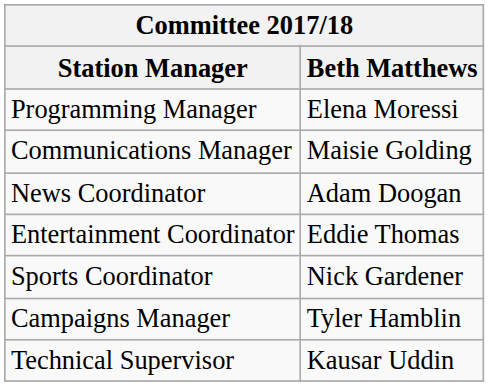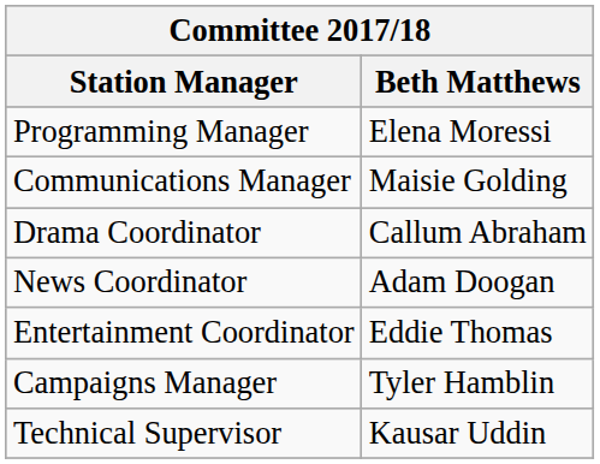+ row: Drama Coordinator | Callum Abraham
- row: Sports Coordinator | Nick Gardener
